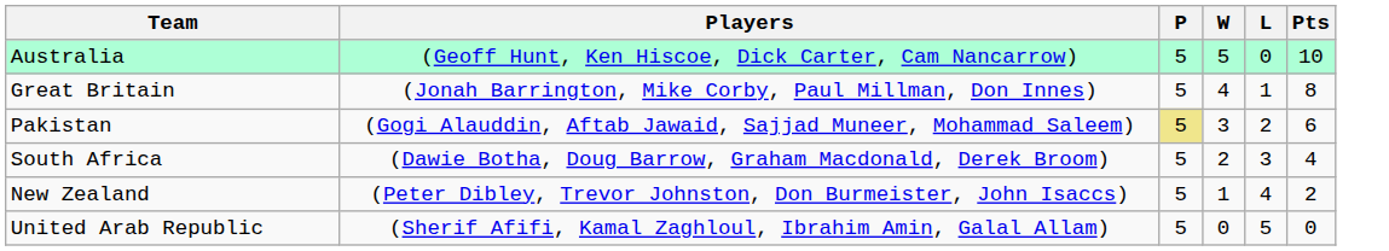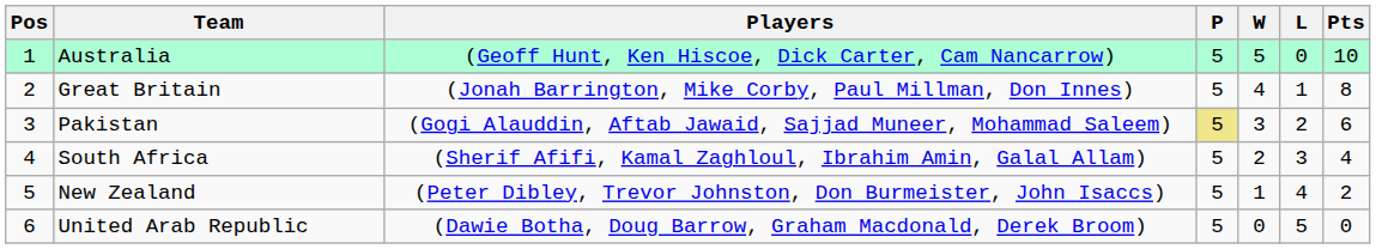+ column: Pos | 1 | 2 | 3 | 4 | 5 | 6
South Africa | Players: (Dawie Botha, Doug Barrow, Graham Macdonald, Derek Broom) -> (Sherif Afifi, Kamal Zaghloul, Ibrahim Amin, Galal Allam)
United Arab Republic | Players: (Sherif Afifi, Kamal Zaghloul, Ibrahim Amin, Galal Allam) -> (Dawie Botha, Doug Barrow, Graham Macdonald, Derek Broom)
